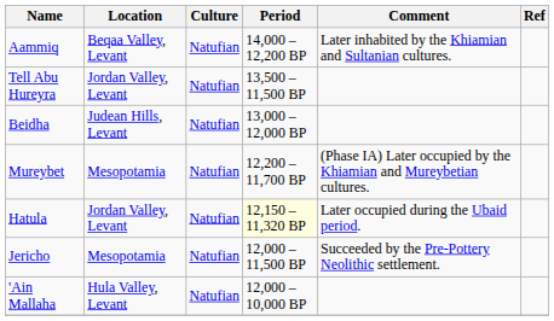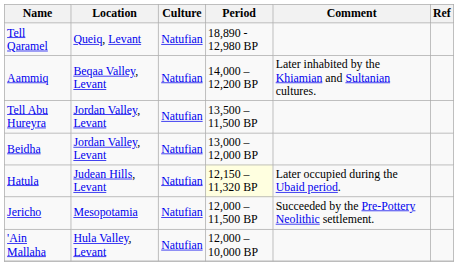+ row: Tell Qaramel | Queiq, Levant | Natufian | 18,890 - 12,980 BP
Beidha | Location: Judean Hills, Levant -> Jordan Valley, Levant
- row: Mureybet | Mesopotamia | Natufian | 12,200 – 11,700 BP | (Phase IA) Later occupied by the Khiamian and Mureybetian cultures.
Hatula | Location: Jordan Valley, Levant -> Judean Hills, Levant
